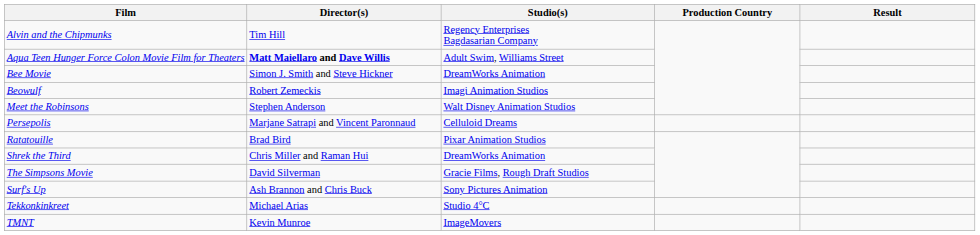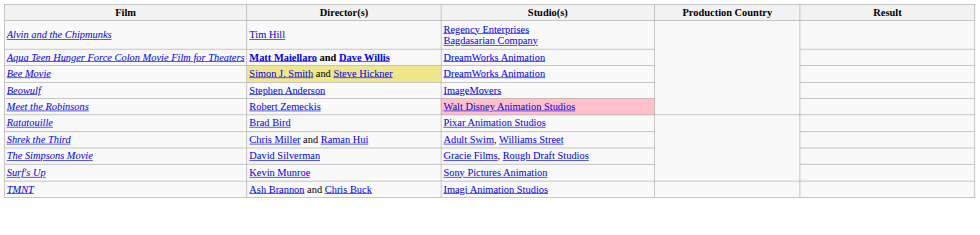Aqua Teen Hunger Force Colon Movie Film for Theaters | Studio(s): Adult Swim, Williams Street -> DreamWorks Animation
Bee Movie | Director(s): no background -> khaki background
Beowulf | Director(s): Robert Zemeckis -> Stephen Anderson
Beowulf | Studio(s): Imagi Animation Studios -> ImageMovers
Meet the Robinsons | Director(s): Stephen Anderson -> Robert Zemeckis
Meet the Robinsons | Studio(s): no background -> pink background
- row: Persepolis | Marjane Satrapi and Vincent Paronnaud | Celluloid Dreams
Shrek the Third | Studio(s): DreamWorks Animation -> Adult Swim, Williams Street
Surf's Up | Director(s): Ash Brannon and Chris Buck -> Kevin Munroe
- row: Tekkonkinkreet | Michael Arias | Studio 4°C
TMNT | Director(s): Kevin Munroe -> Ash Brannon and Chris Buck
TMNT | Studio(s): ImageMovers -> Imagi Animation Studios
